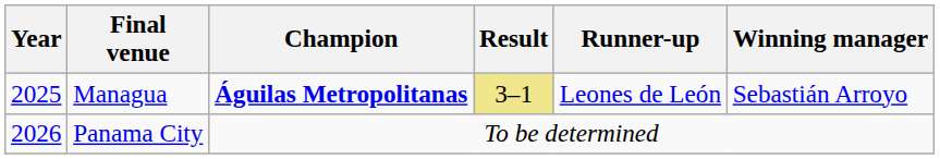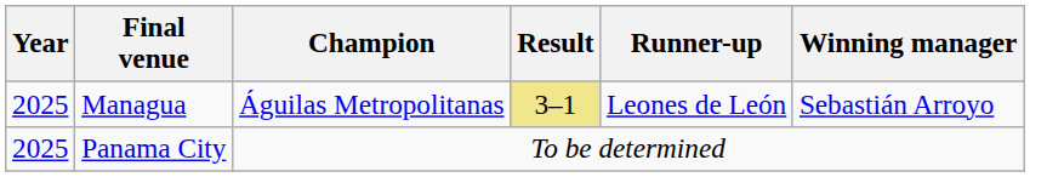Managua | Champion: bold -> normal
Panama City | Year: 2026 -> 2025
